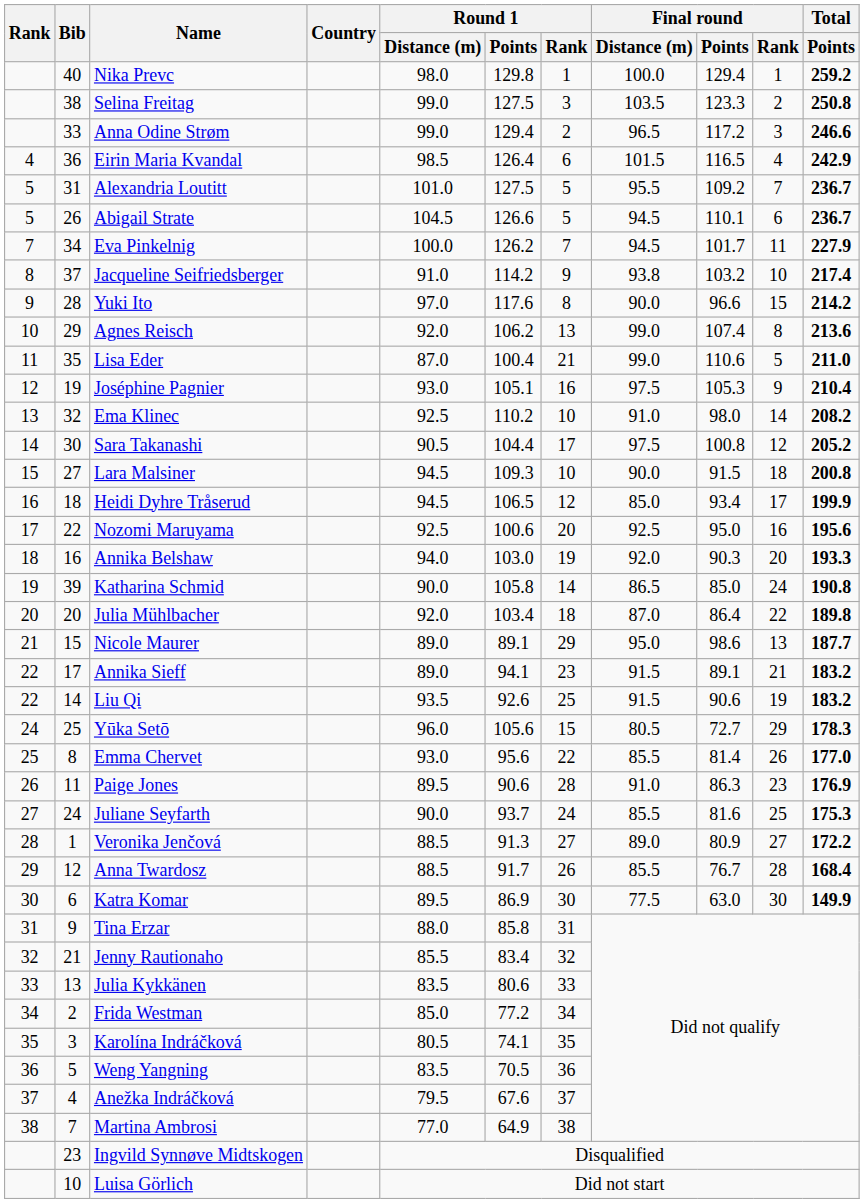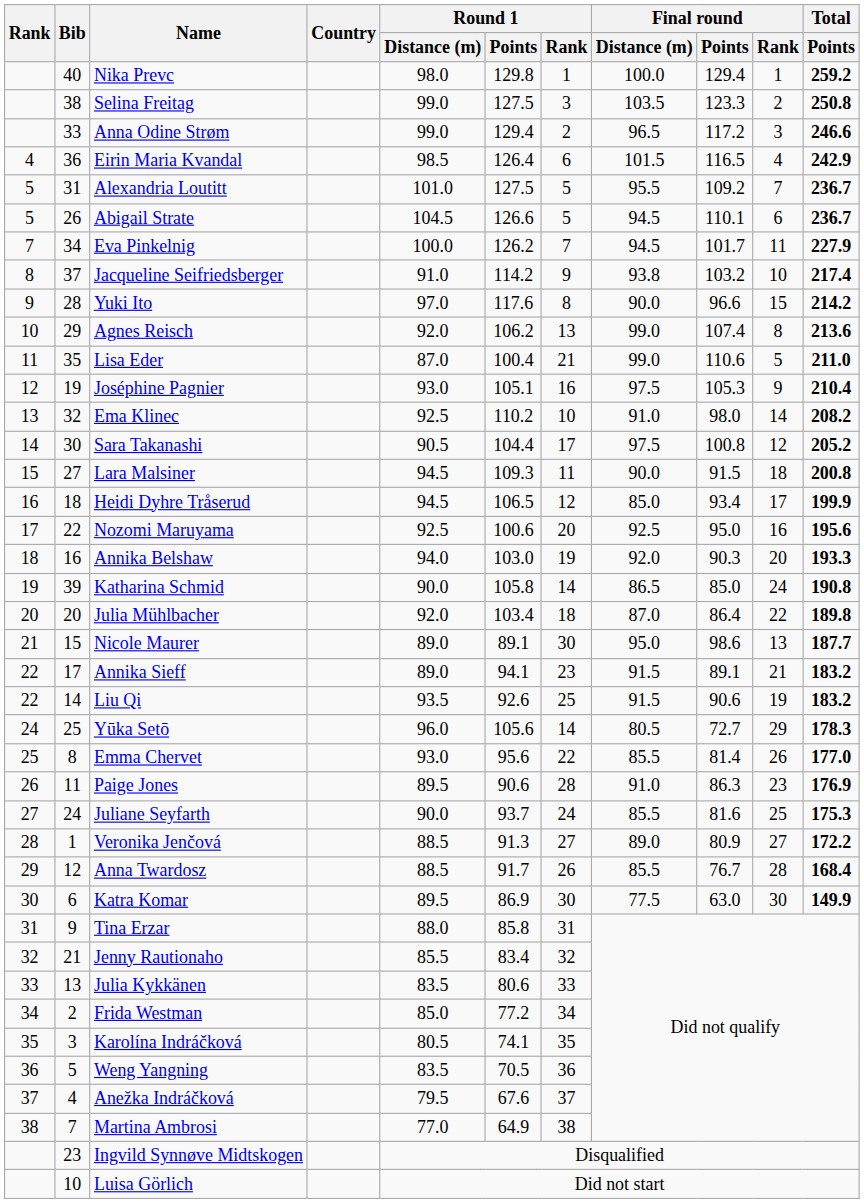Lara Malsiner | Round 1 / Rank: 10 -> 11
Nicole Maurer | Round 1 / Rank: 29 -> 30
Yūka Setō | Round 1 / Rank: 15 -> 14
